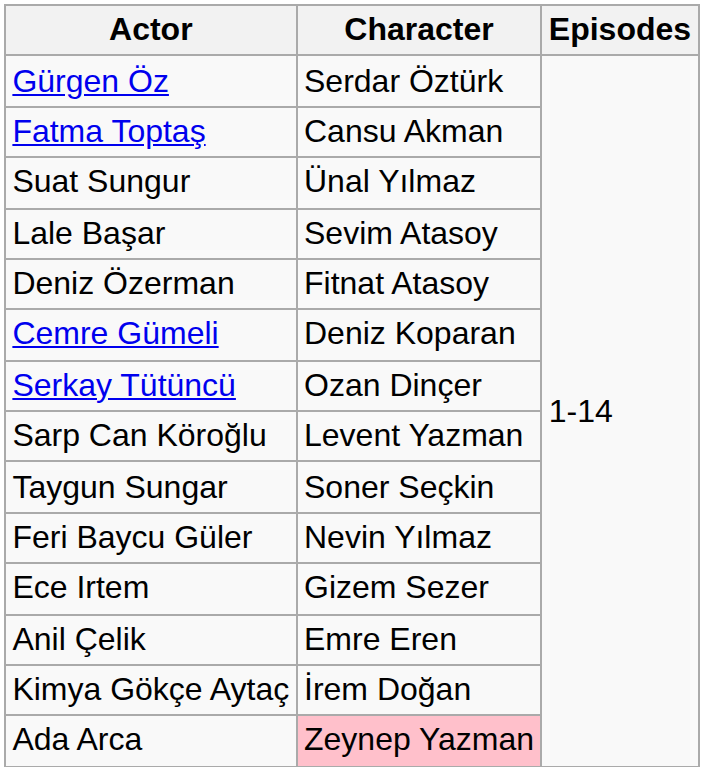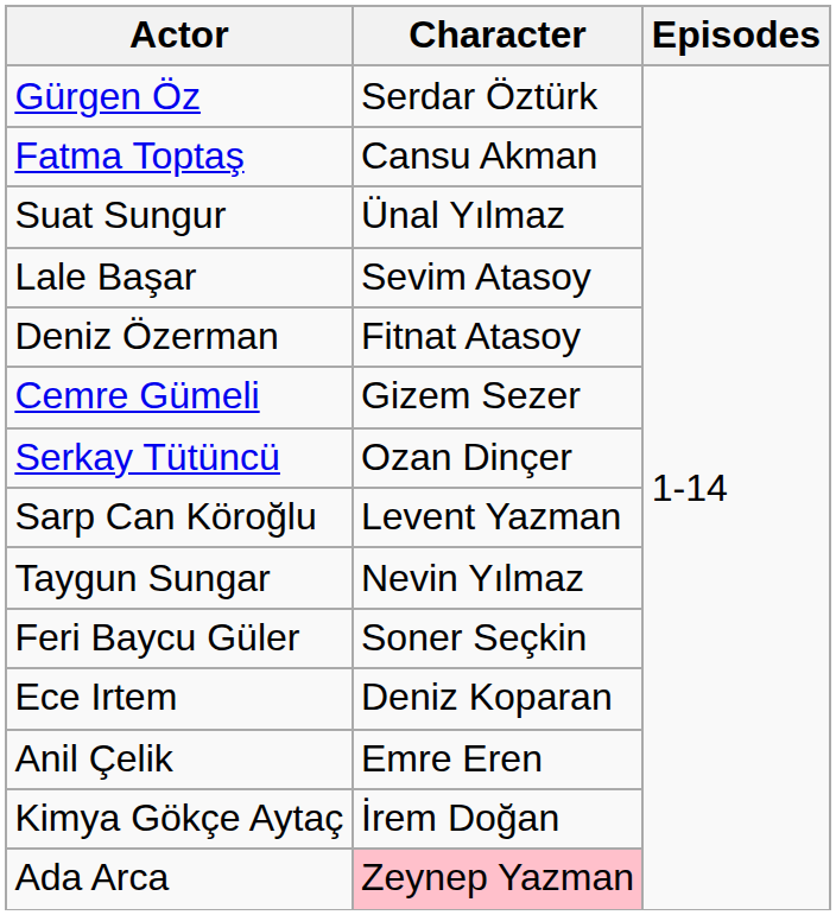Cemre Gümeli | Character: Deniz Koparan -> Gizem Sezer
Taygun Sungar | Character: Soner Seçkin -> Nevin Yılmaz
Feri Baycu Güler | Character: Nevin Yılmaz -> Soner Seçkin
Ece Irtem | Character: Gizem Sezer -> Deniz Koparan
